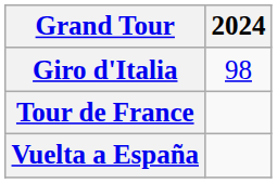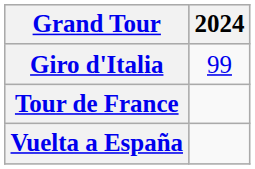Giro d'Italia | 2024: 98 -> 99
